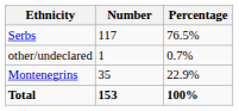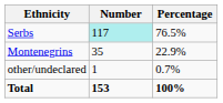Serbs | Number: no background -> paleturquoise background
rows swapped: Montenegrins <-> other/undeclared
